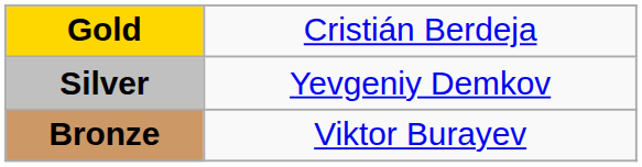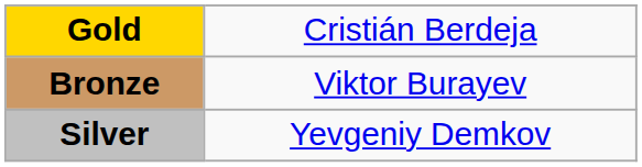rows swapped: Silver <-> Bronze
